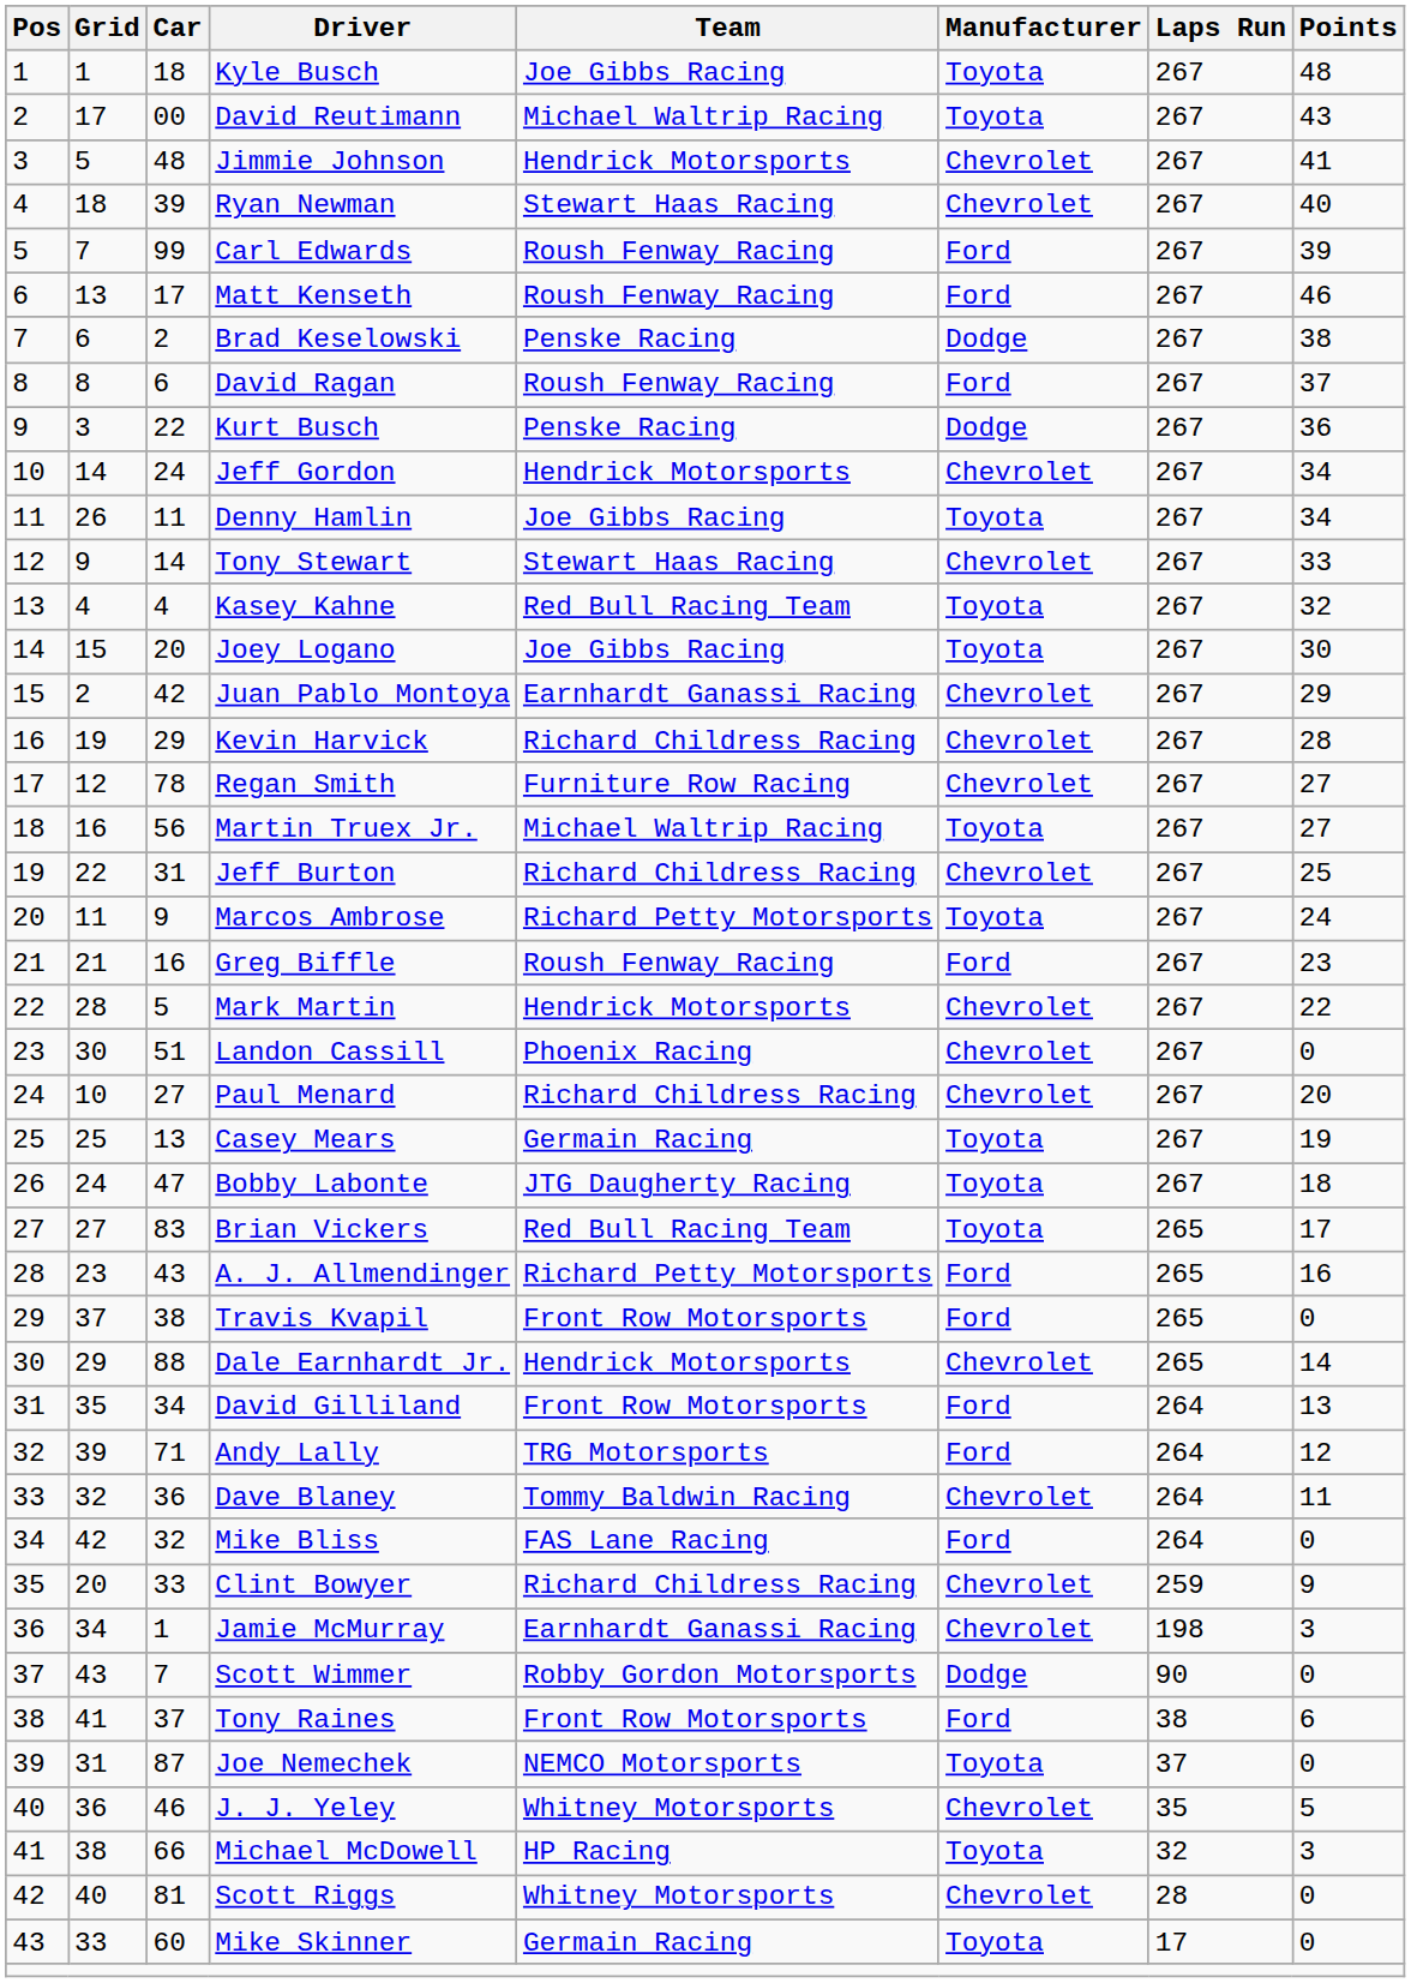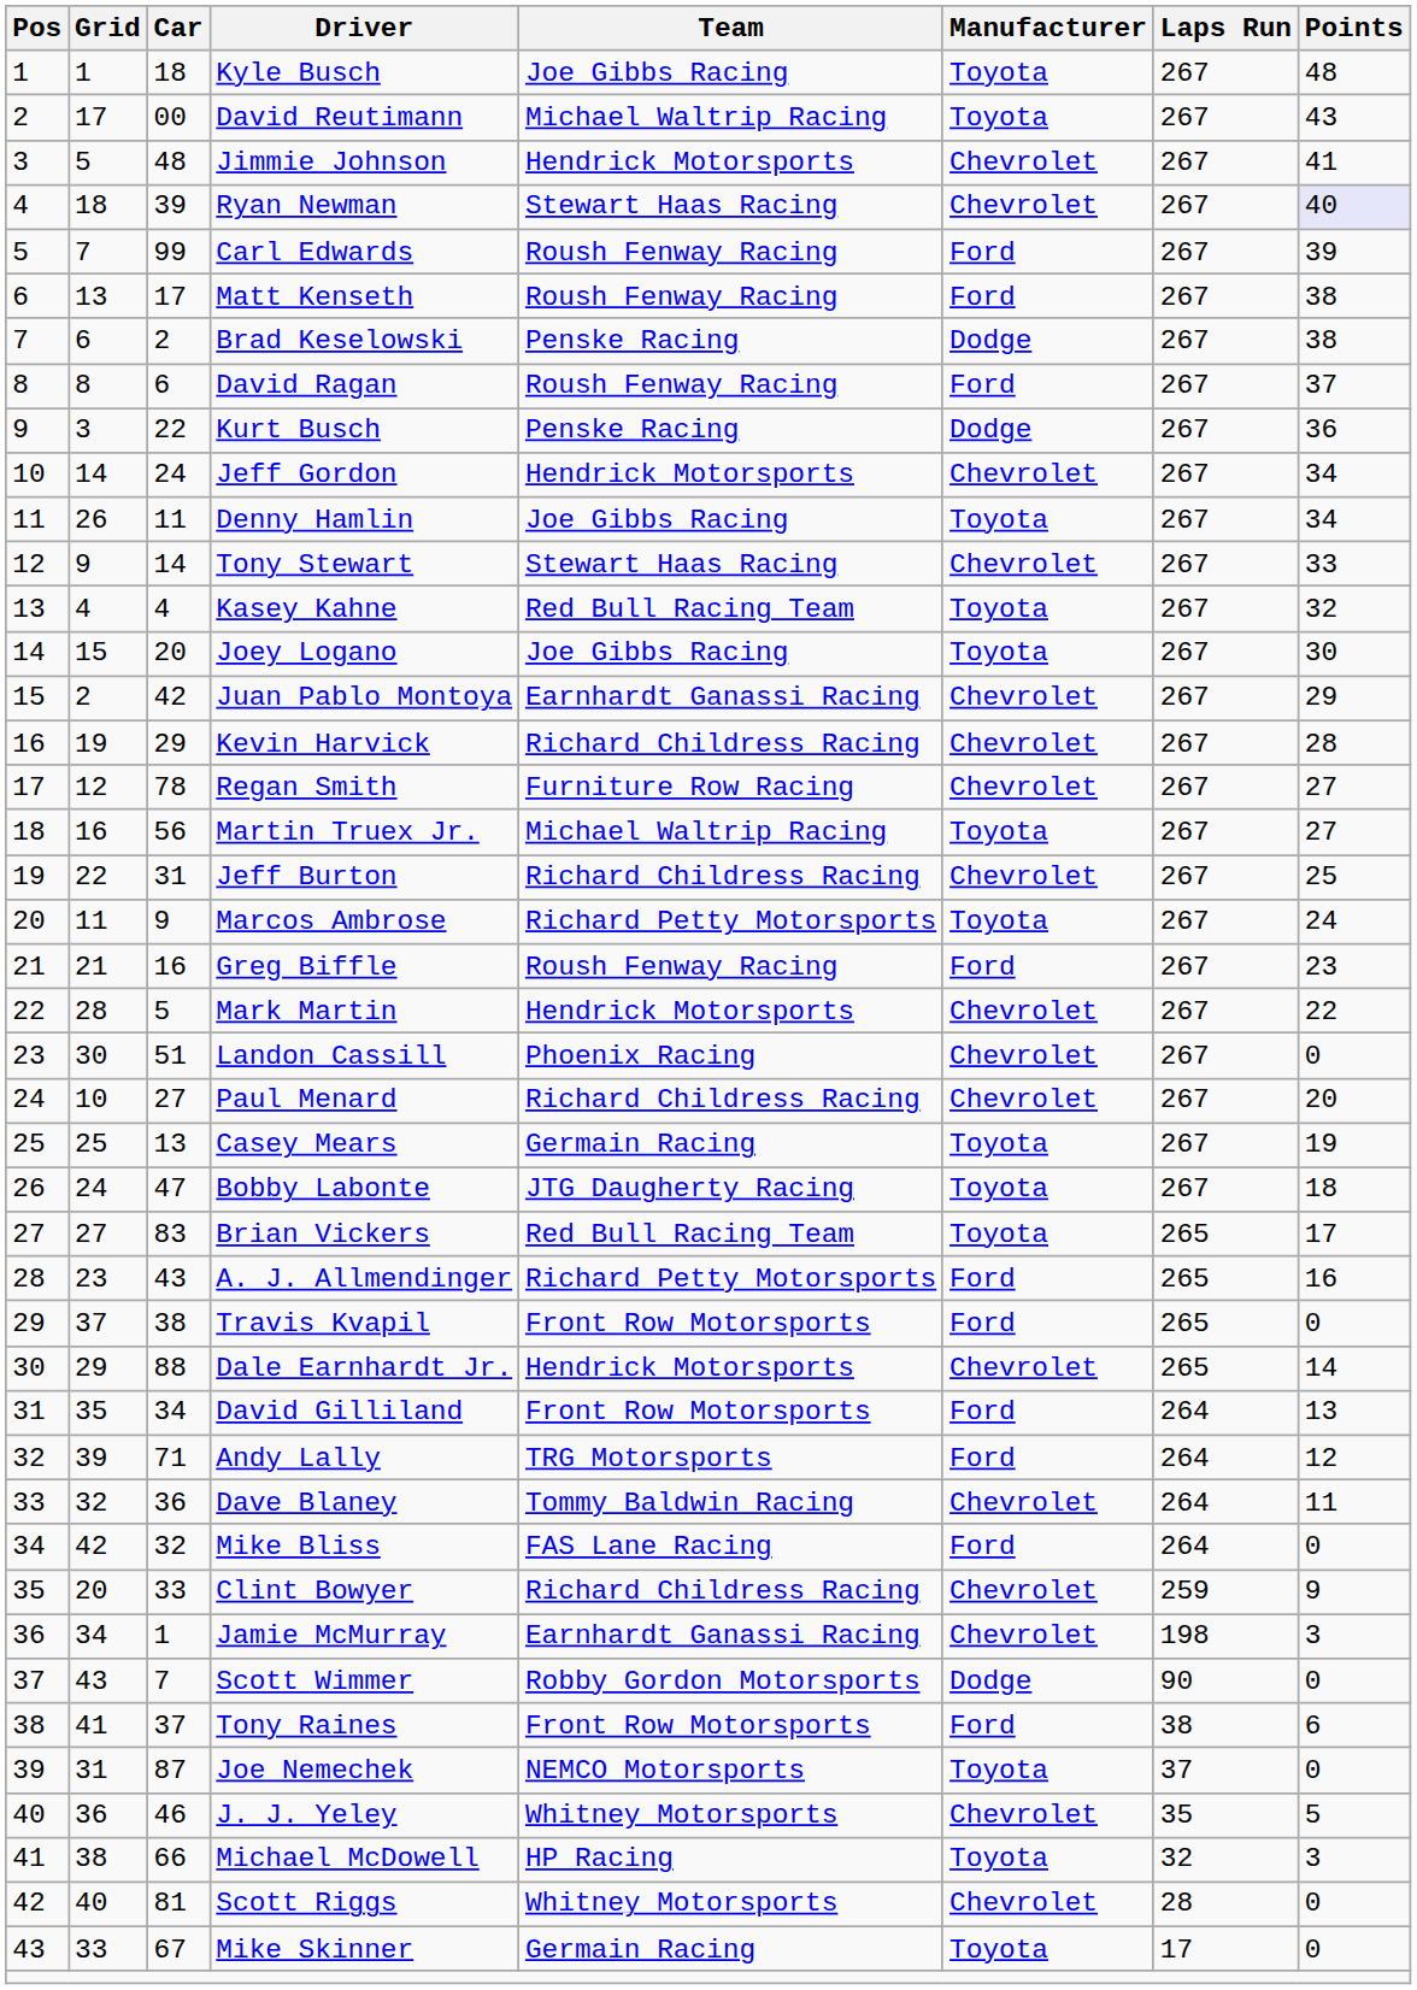Ryan Newman | Points: no background -> lavender background
Matt Kenseth | Points: 46 -> 38
Mike Skinner | Car: 60 -> 67
